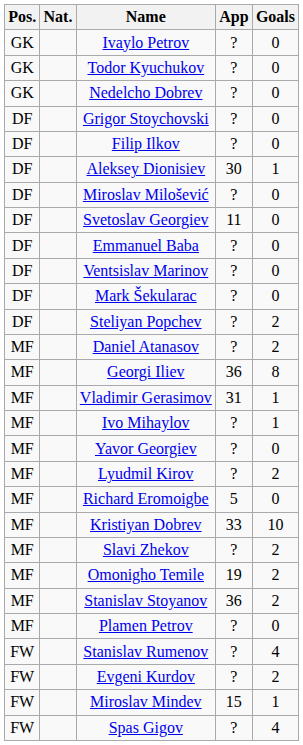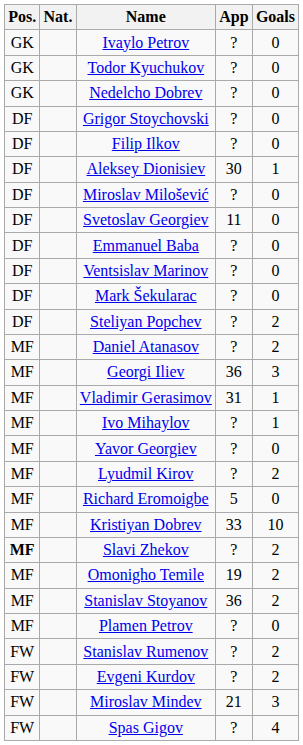Georgi Iliev | Goals: 8 -> 3
Slavi Zhekov | Pos.: normal -> bold
Stanislav Rumenov | Goals: 4 -> 2
Miroslav Mindev | App: 15 -> 21
Miroslav Mindev | Goals: 1 -> 3
